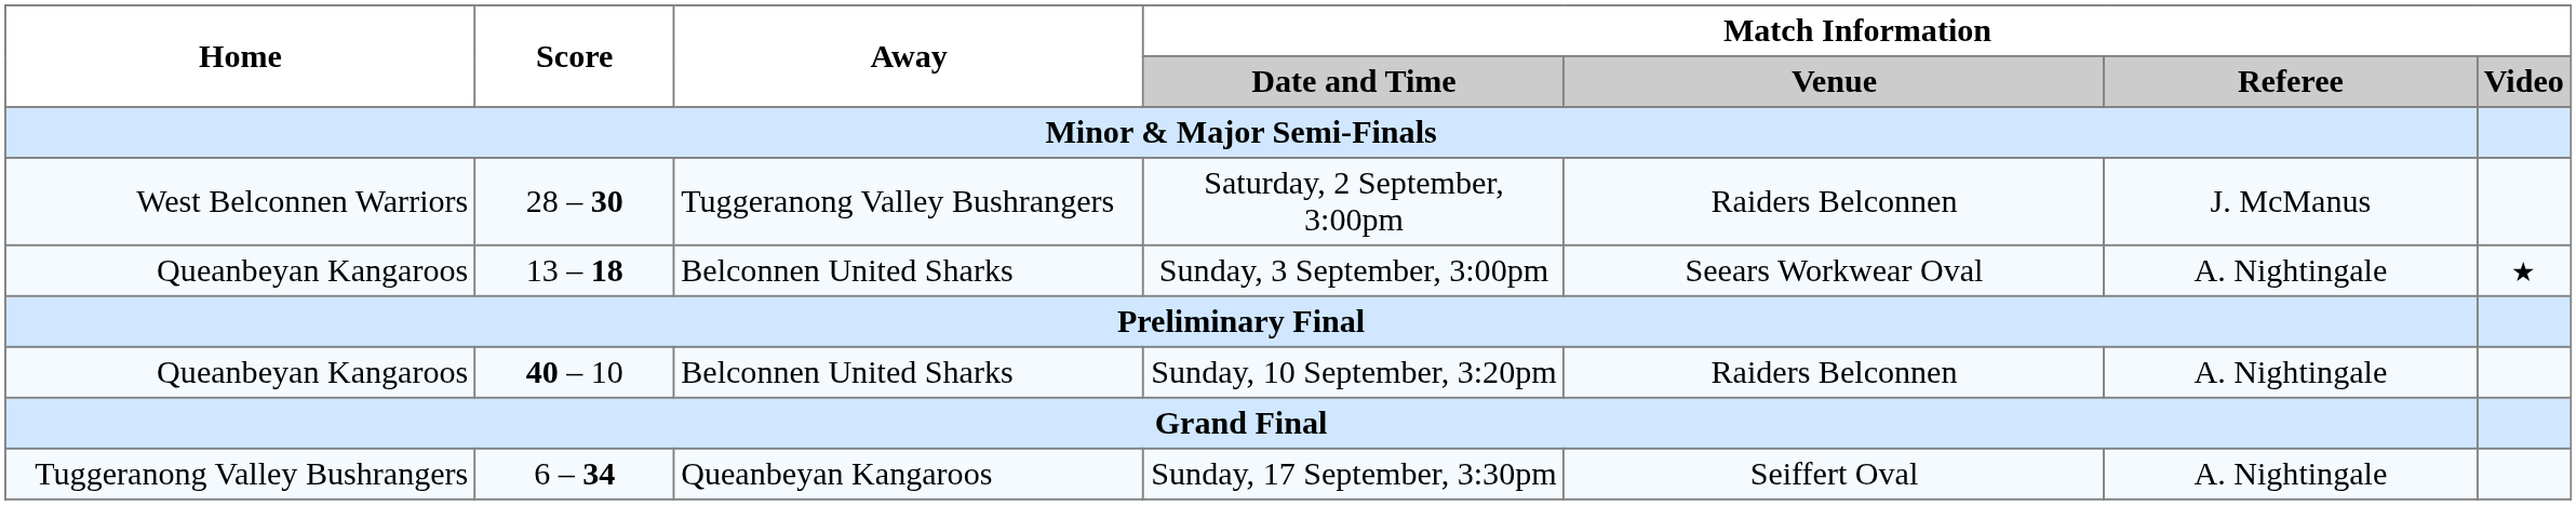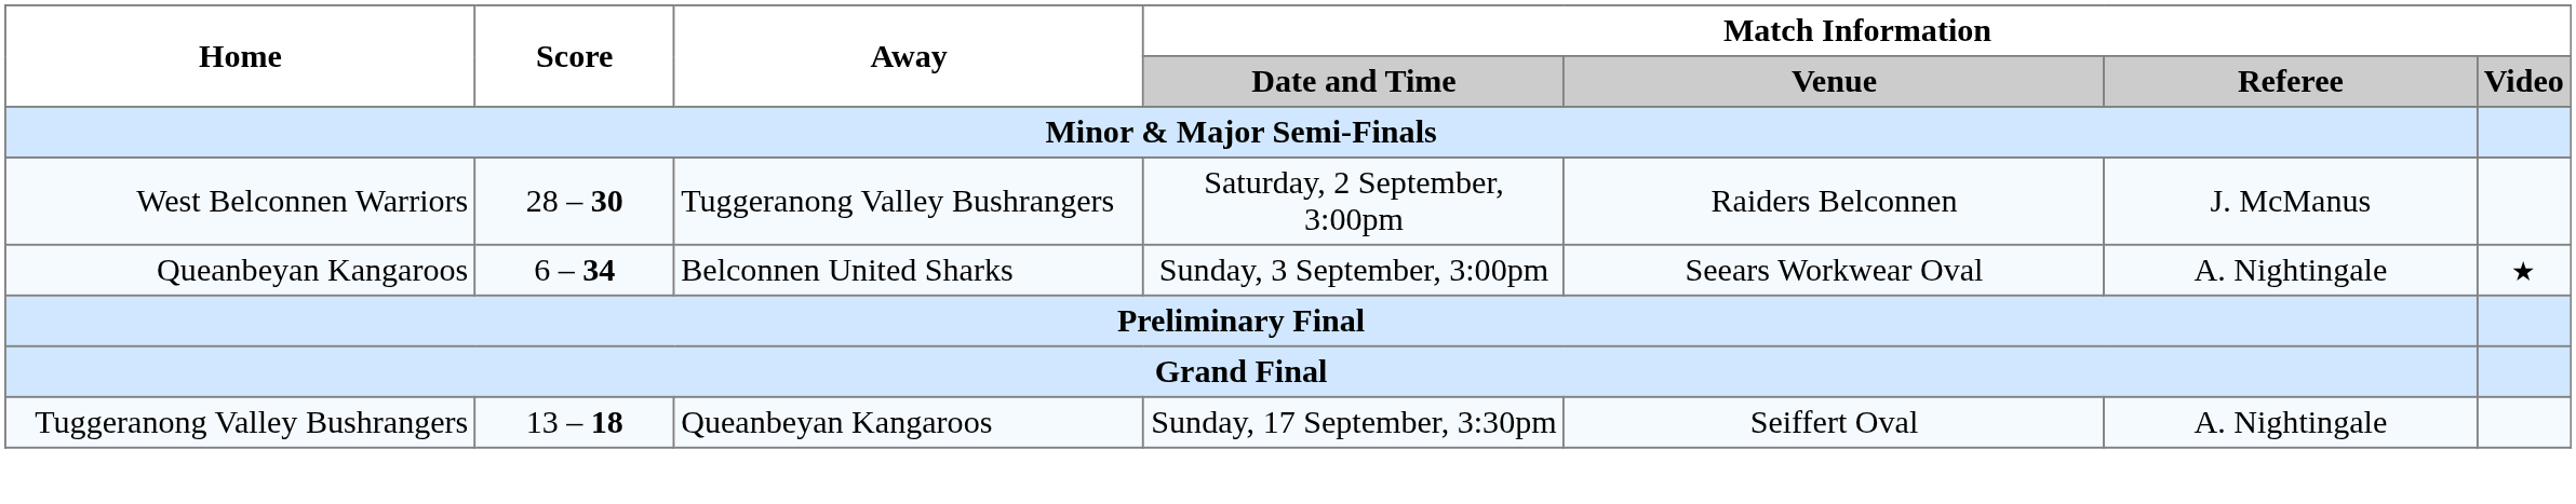Sunday, 3 September, 3:00pm | Score: 13 – 18 -> 6 – 34
- row: Queanbeyan Kangaroos | 40 – 10 | Belconnen United Sharks | Sunday, 10 September, 3:20pm | Raiders Belconnen | A. Nightingale
Sunday, 17 September, 3:30pm | Score: 6 – 34 -> 13 – 18
